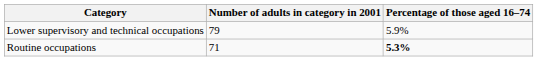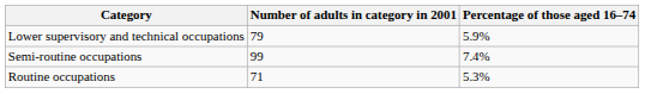+ row: Semi-routine occupations | 99 | 7.4%
Routine occupations | Percentage of those aged 16–74: bold -> normal
